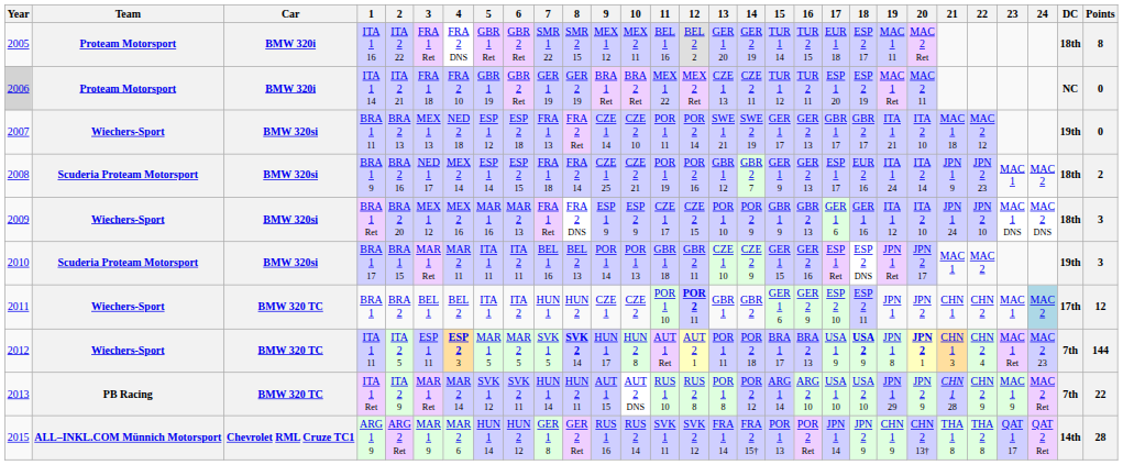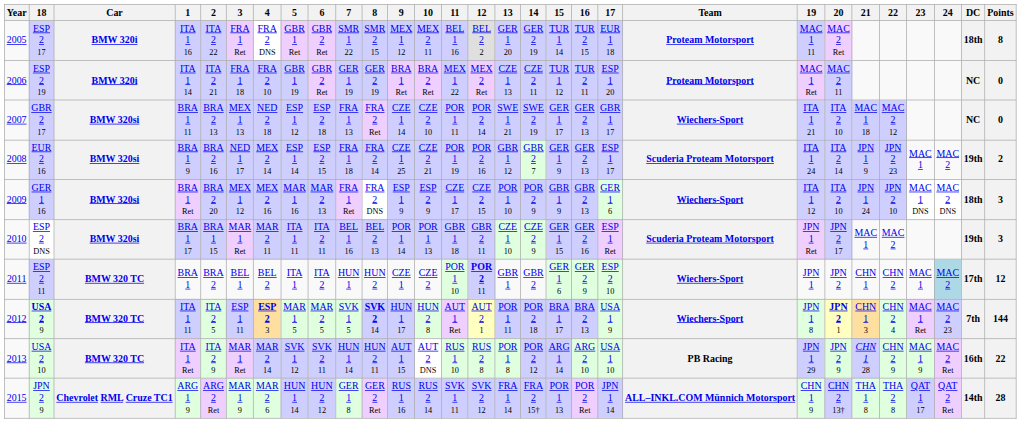columns swapped: Team <-> 18
ITA 1 14 | Year: lightgrey background -> no background
BRA 1 11 | DC: 19th -> NC
BRA 1 9 | DC: 18th -> 19th
ITA 1 Ret | DC: 7th -> 16th
